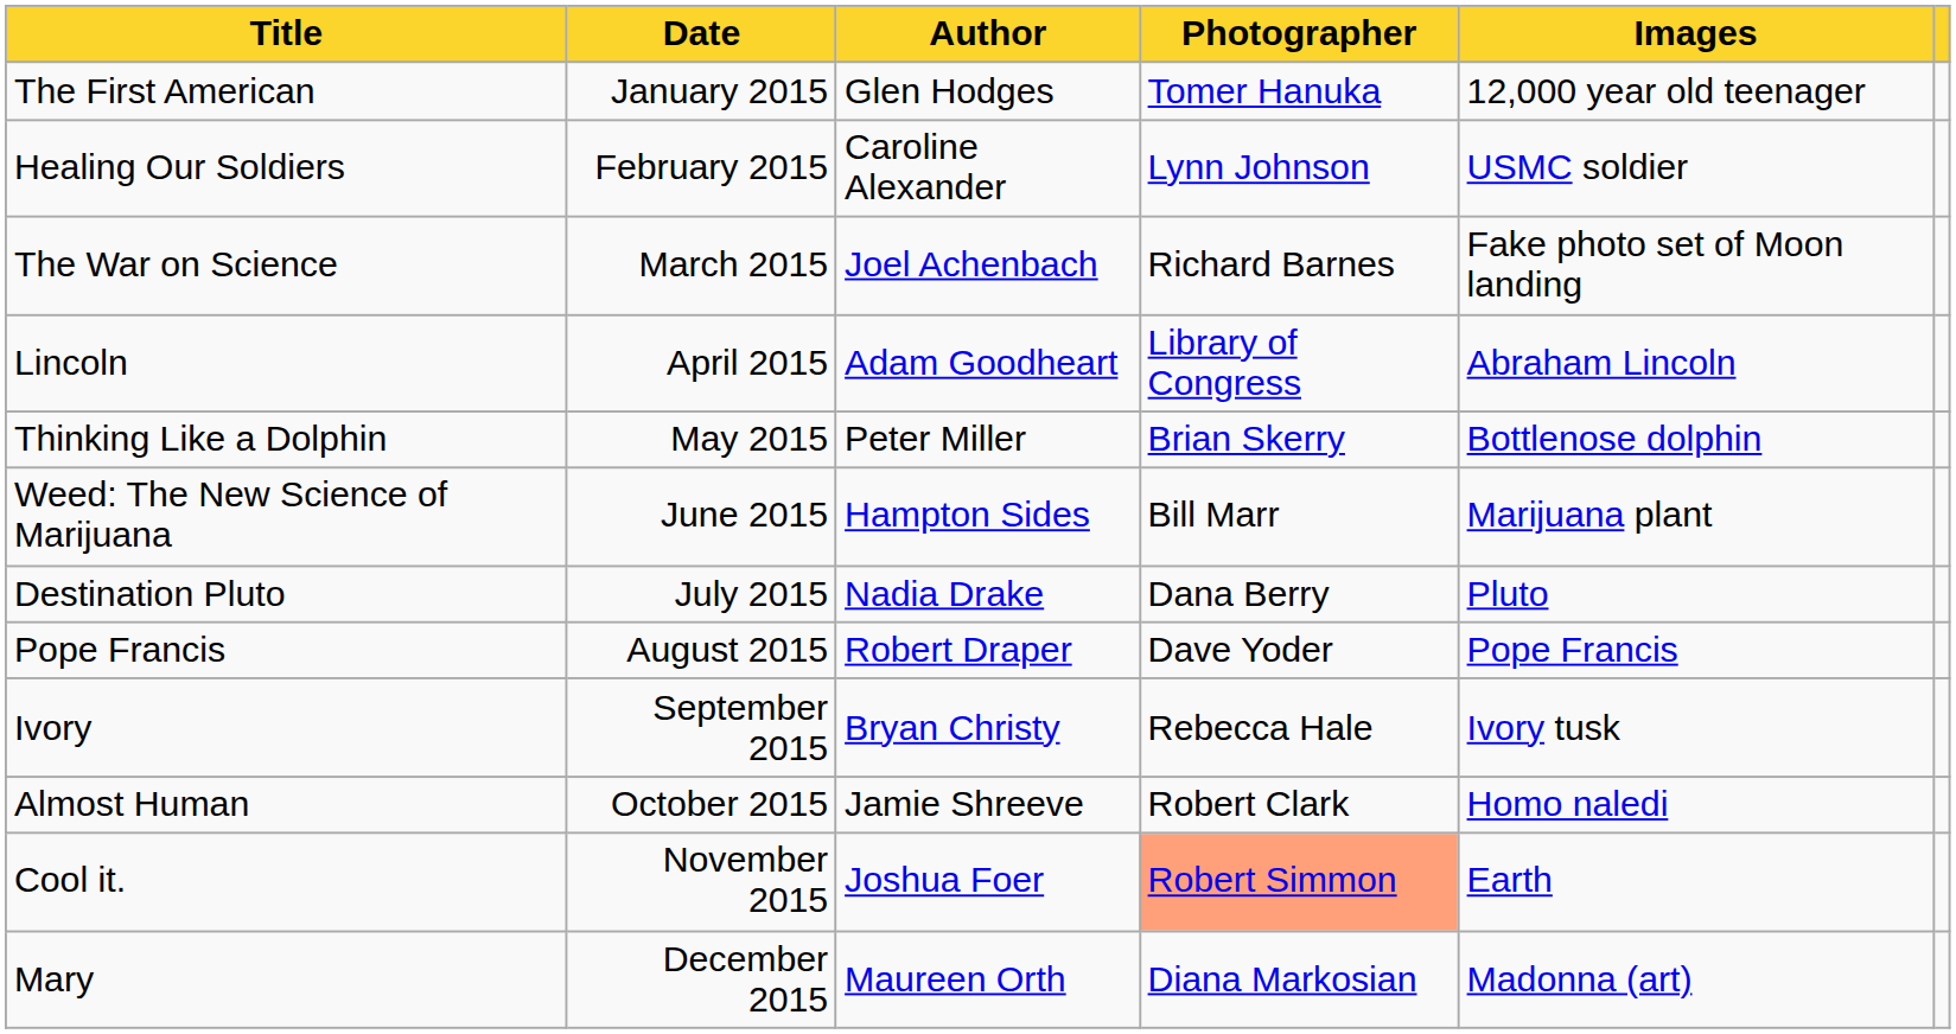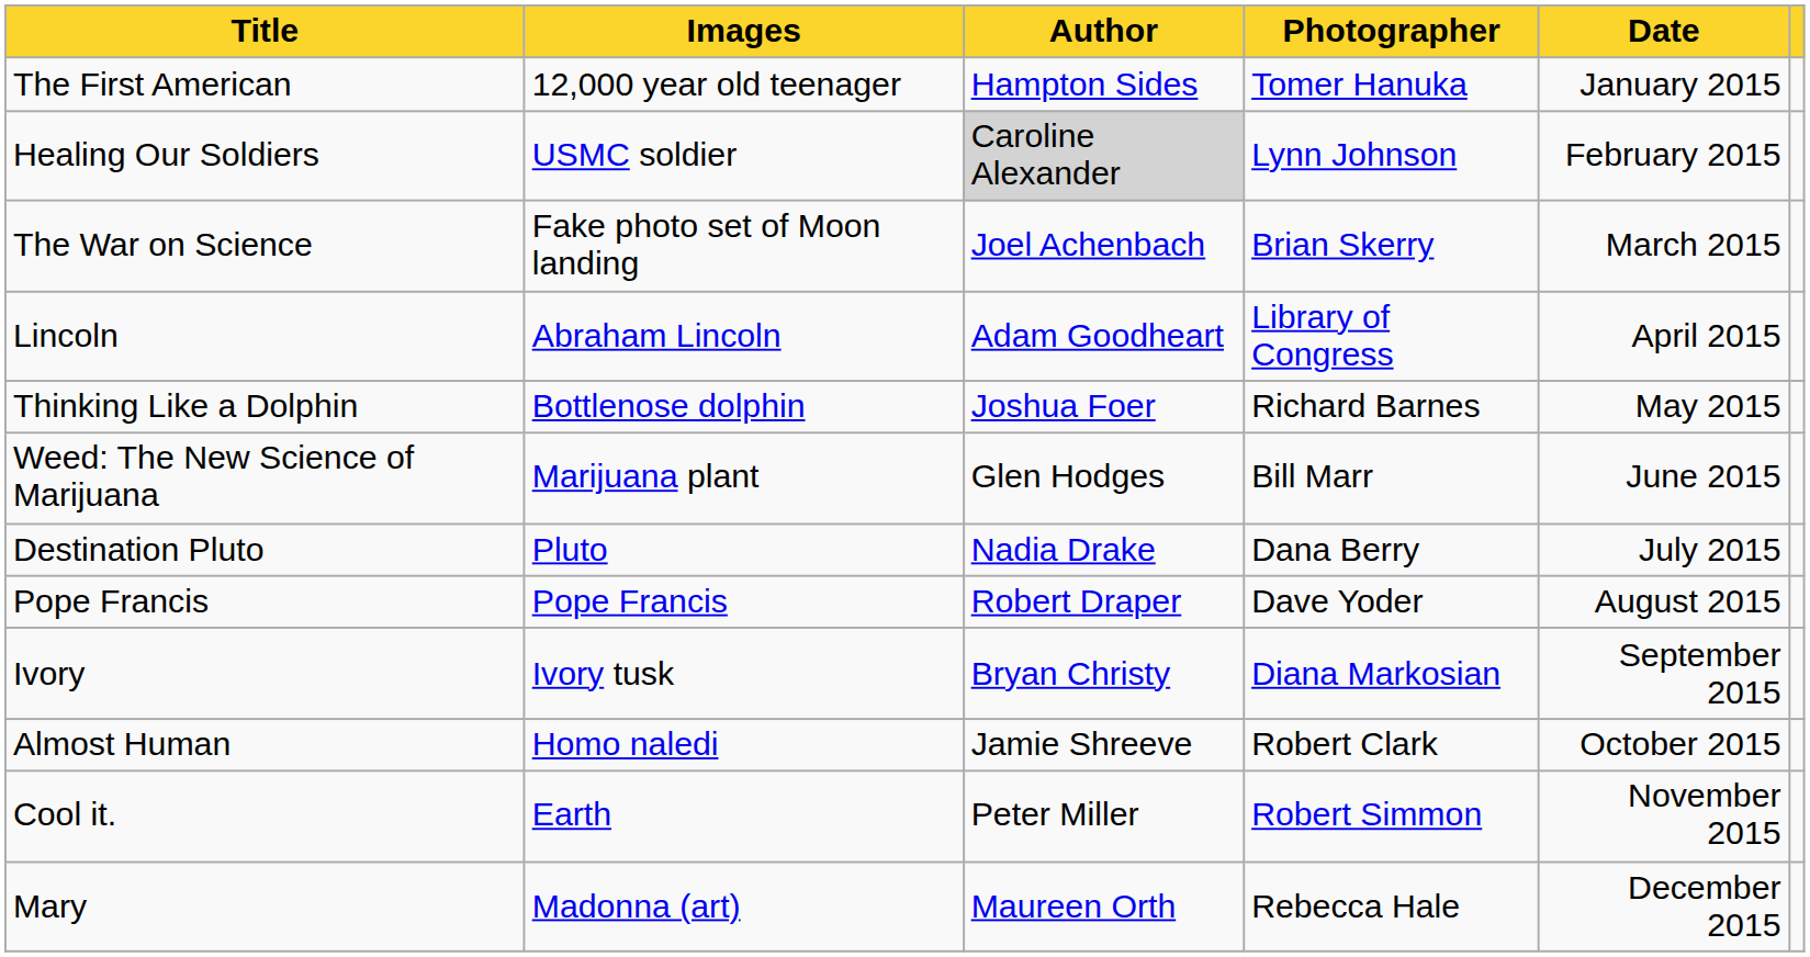columns swapped: Date <-> Images
The First American | Author: Glen Hodges -> Hampton Sides
Healing Our Soldiers | Author: no background -> lightgrey background
The War on Science | Photographer: Richard Barnes -> Brian Skerry
Thinking Like a Dolphin | Author: Peter Miller -> Joshua Foer
Thinking Like a Dolphin | Photographer: Brian Skerry -> Richard Barnes
Weed: The New Science of Marijuana | Author: Hampton Sides -> Glen Hodges
Ivory | Photographer: Rebecca Hale -> Diana Markosian
Cool it. | Author: Joshua Foer -> Peter Miller
Cool it. | Photographer: lightsalmon background -> no background
Mary | Photographer: Diana Markosian -> Rebecca Hale
